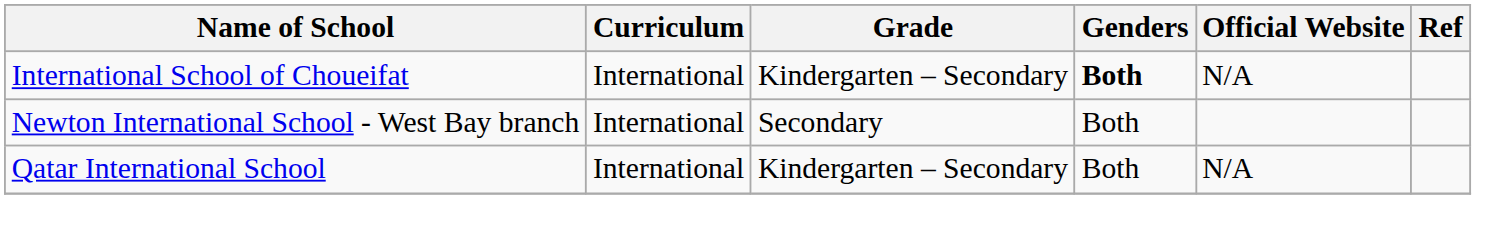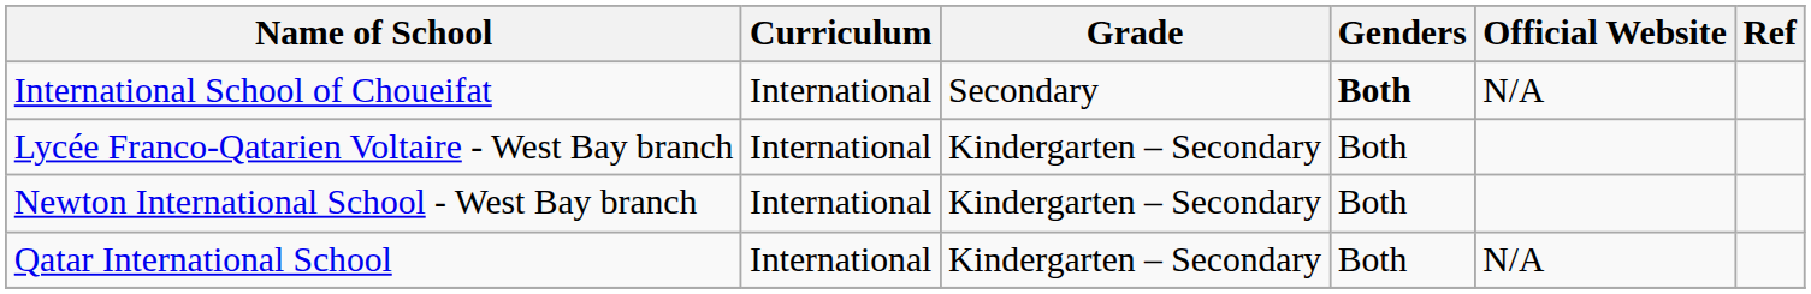International School of Choueifat | Grade: Kindergarten – Secondary -> Secondary
+ row: Lycée Franco-Qatarien Voltaire - West Bay branch | International | Kindergarten – Secondary | Both
Newton International School - West Bay branch | Grade: Secondary -> Kindergarten – Secondary
